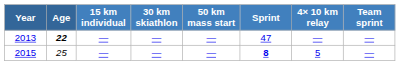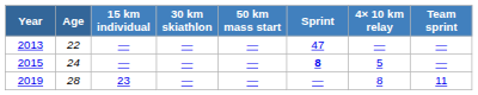2013 | Age: bold -> normal
2015 | Age: 25 -> 24
+ row: 2019 | 28 | 23 | — | — | — | 8 | 11
